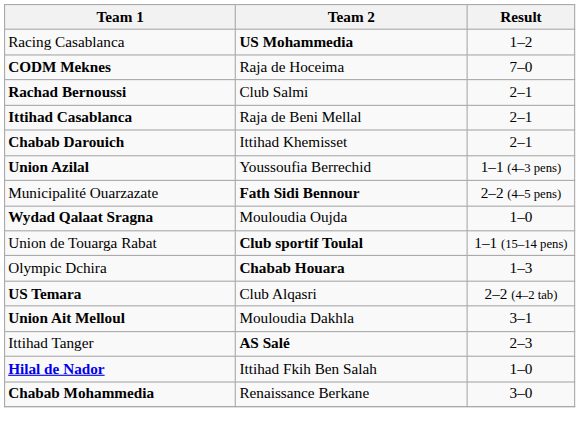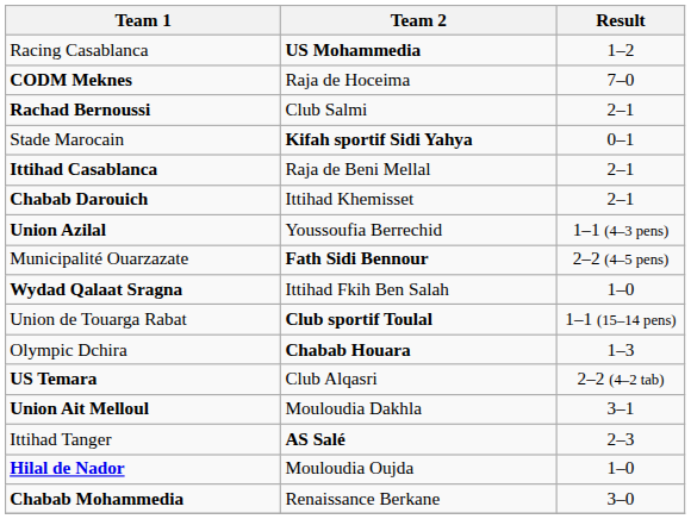+ row: Stade Marocain | Kifah sportif Sidi Yahya | 0–1
Wydad Qalaat Sragna | Team 2: Mouloudia Oujda -> Ittihad Fkih Ben Salah
Hilal de Nador | Team 2: Ittihad Fkih Ben Salah -> Mouloudia Oujda
